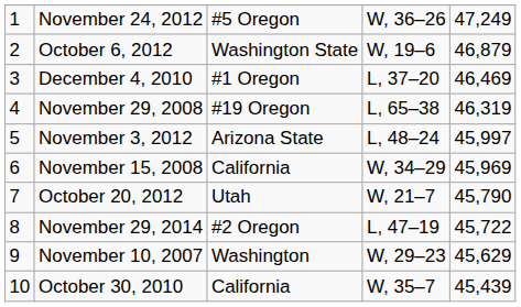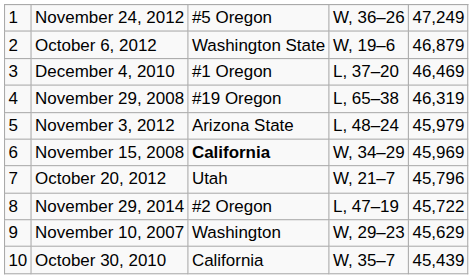November 3, 2012 | column 5: 45,997 -> 45,979
November 15, 2008 | column 3: normal -> bold
October 20, 2012 | column 5: 45,790 -> 45,796
